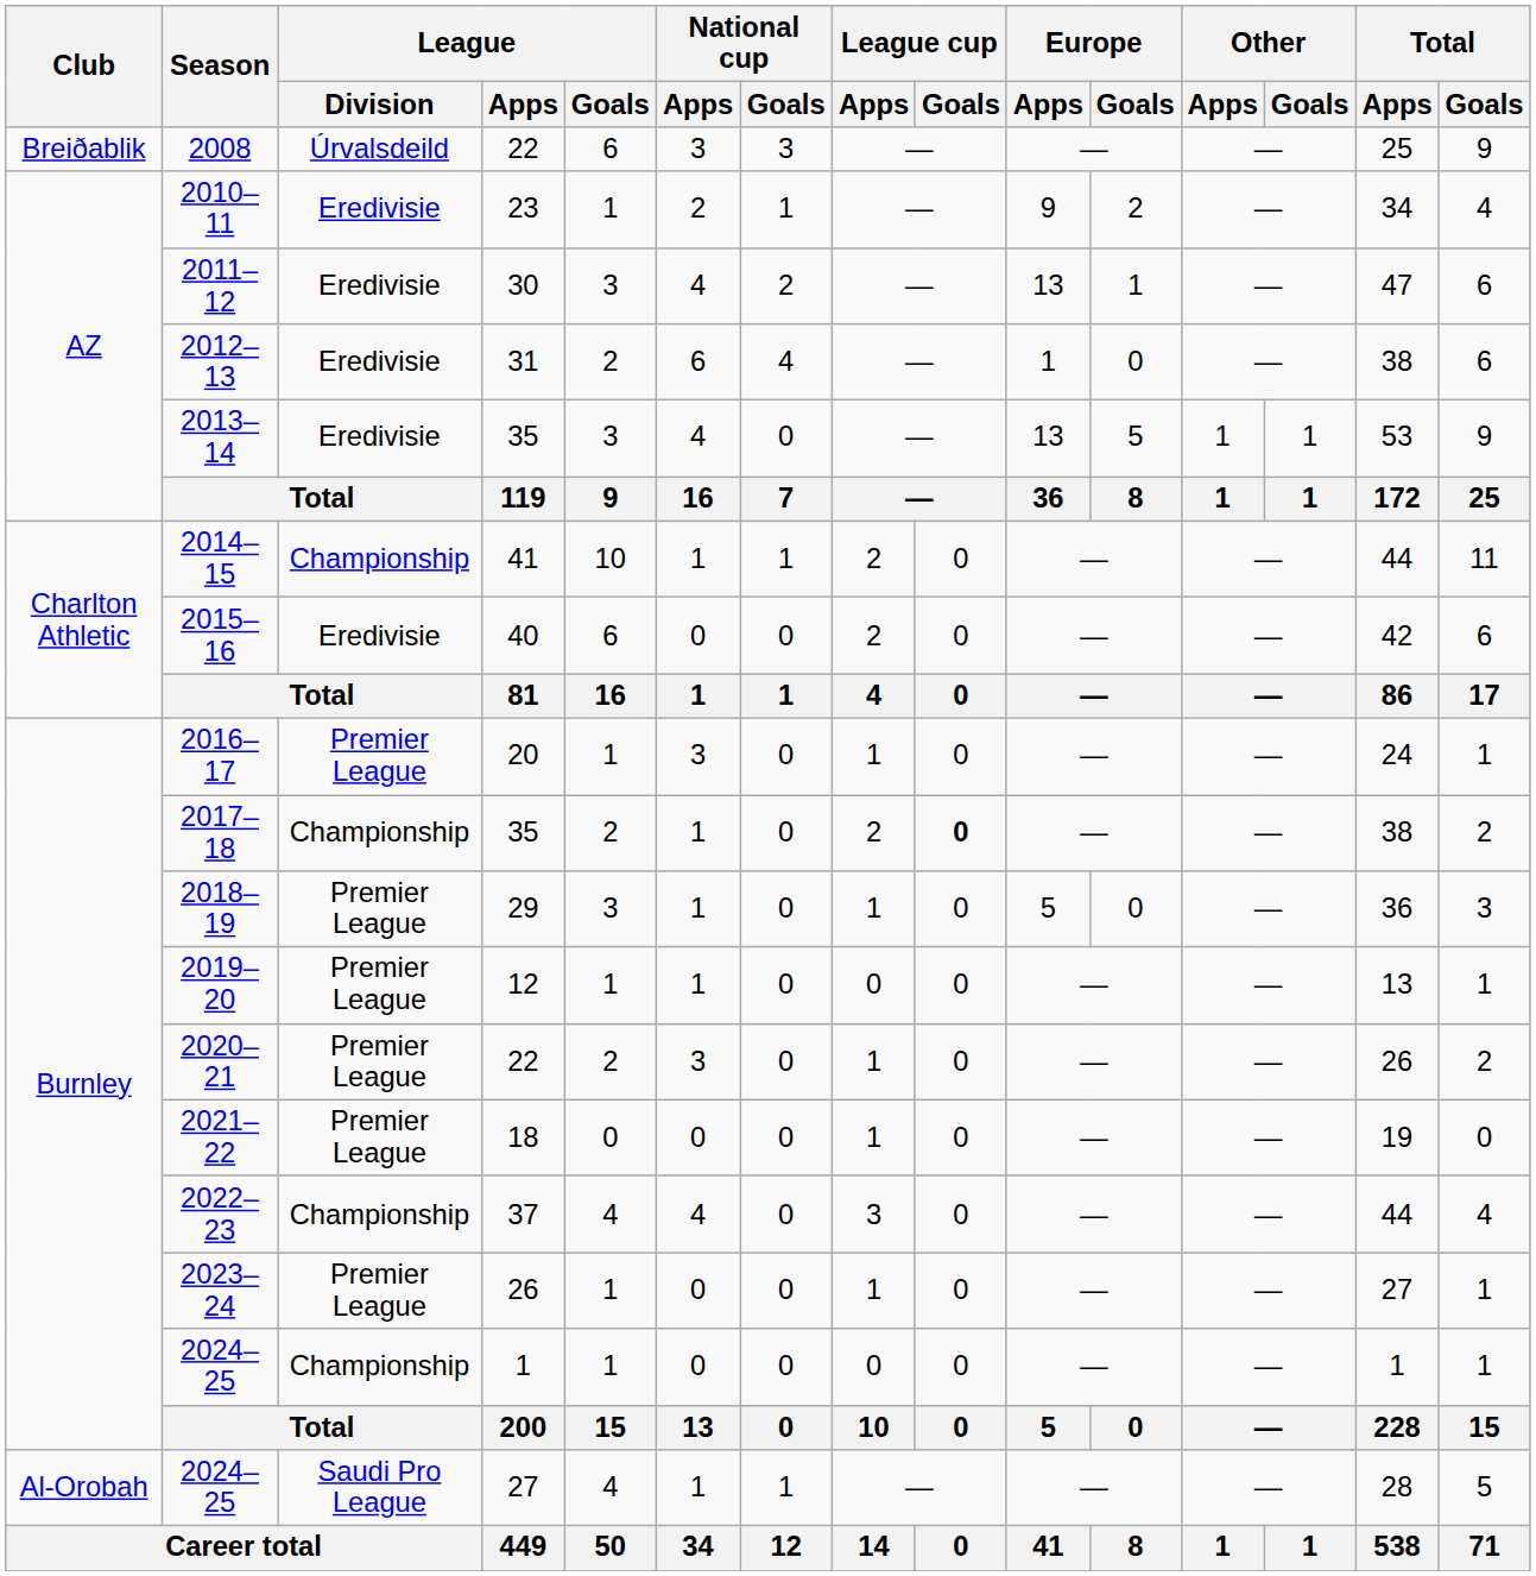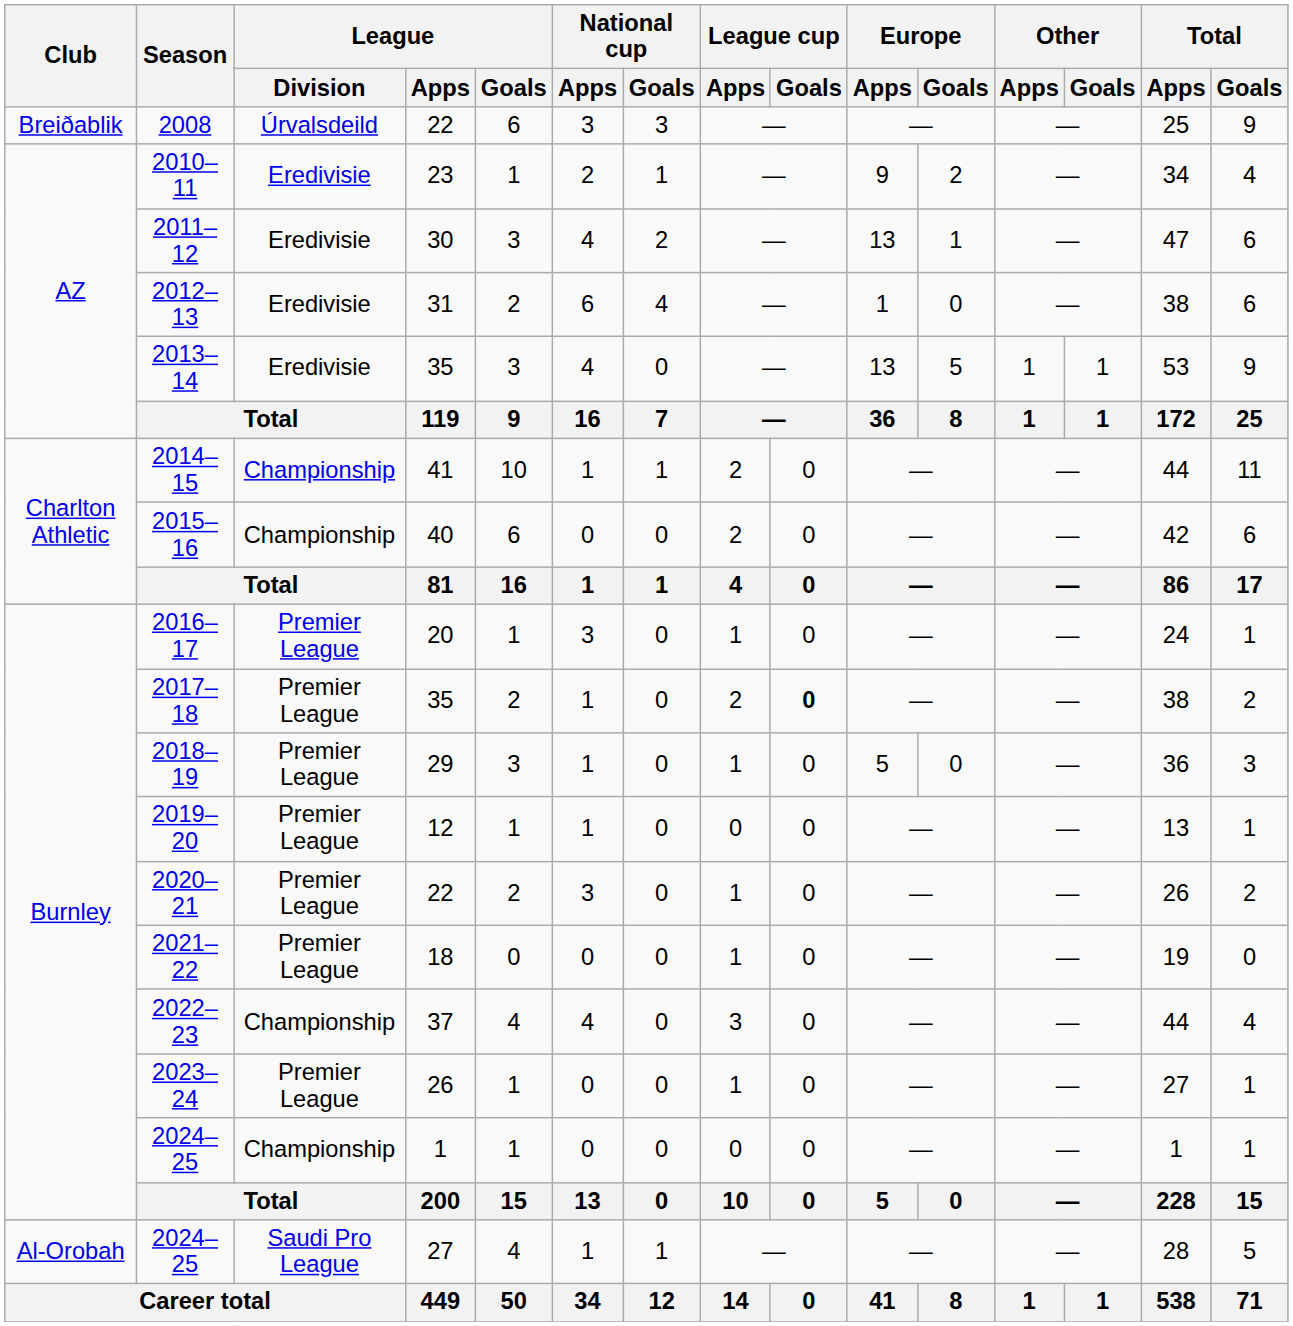2015–16 | League / Division: Eredivisie -> Championship
2017–18 | League / Division: Championship -> Premier League
